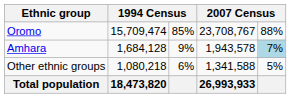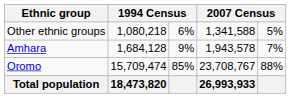rows swapped: Oromo <-> Other ethnic groups
Amhara | column 5: lightblue background -> no background
